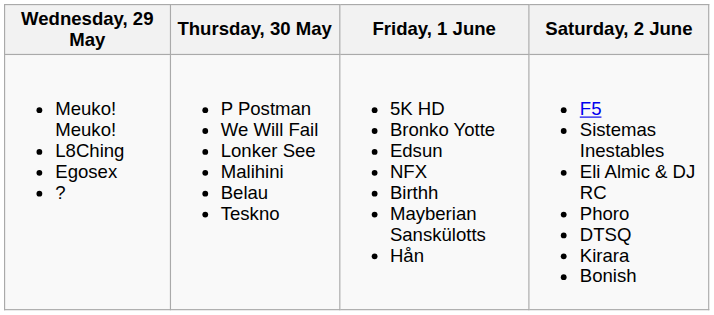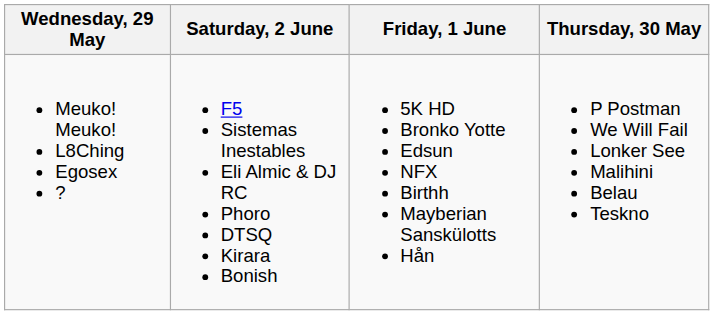columns swapped: Thursday, 30 May <-> Saturday, 2 June
